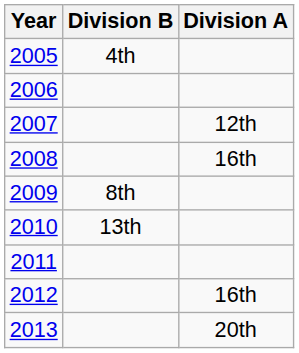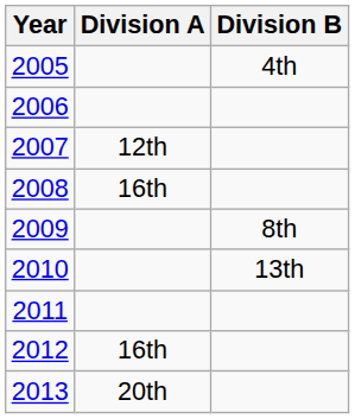columns swapped: Division A <-> Division B
